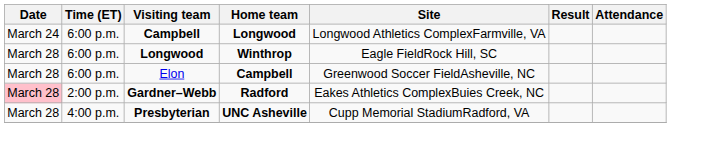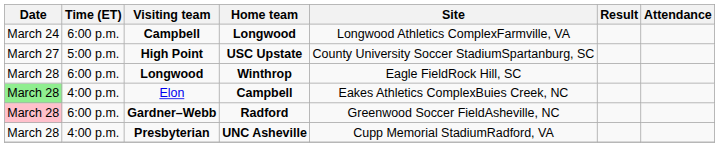+ row: March 27 | 5:00 p.m. | High Point | USC Upstate | County University Soccer StadiumSpartanburg, SC
Elon | Date: no background -> lightgreen background
Elon | Time (ET): 6:00 p.m. -> 4:00 p.m.
Elon | Site: Greenwood Soccer FieldAsheville, NC -> Eakes Athletics ComplexBuies Creek, NC
Gardner–Webb | Time (ET): 2:00 p.m. -> 6:00 p.m.
Gardner–Webb | Site: Eakes Athletics ComplexBuies Creek, NC -> Greenwood Soccer FieldAsheville, NC
